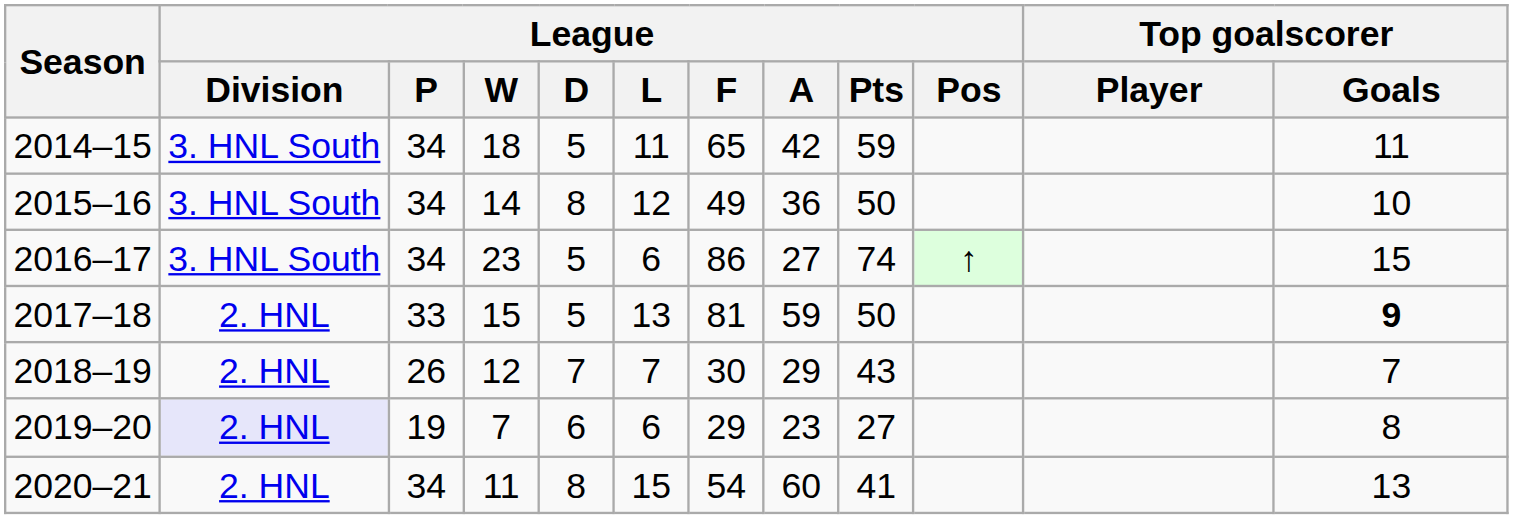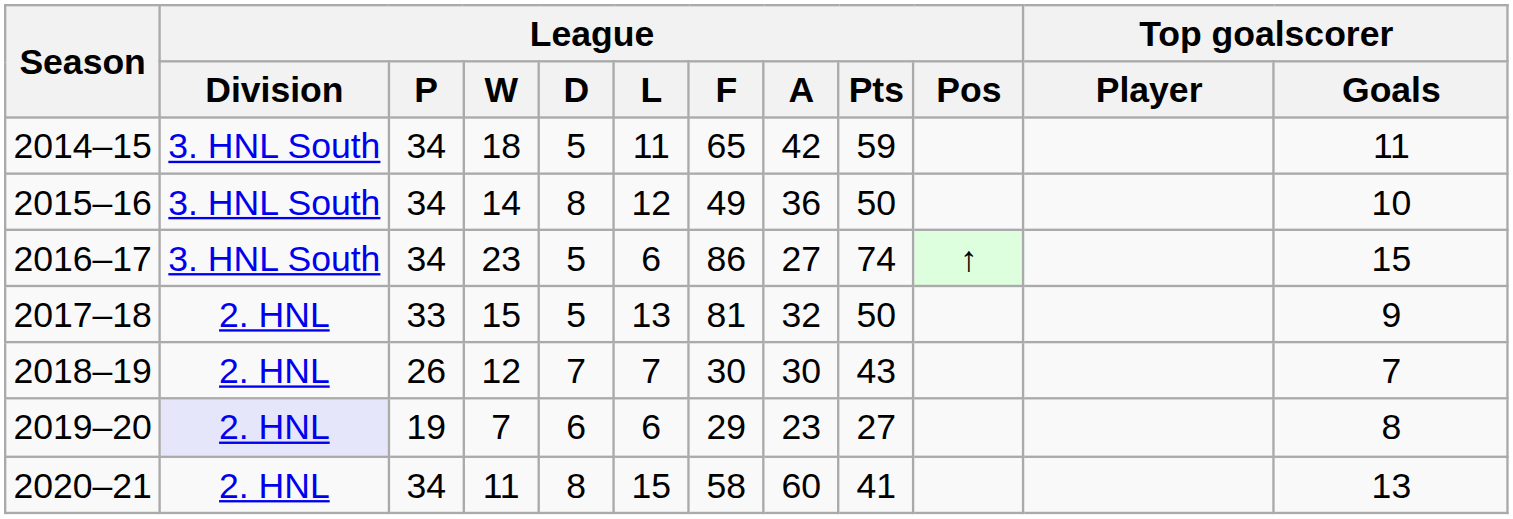2017–18 | League / A: 59 -> 32
2017–18 | Top goalscorer / Goals: bold -> normal
2018–19 | League / A: 29 -> 30
2020–21 | League / F: 54 -> 58
